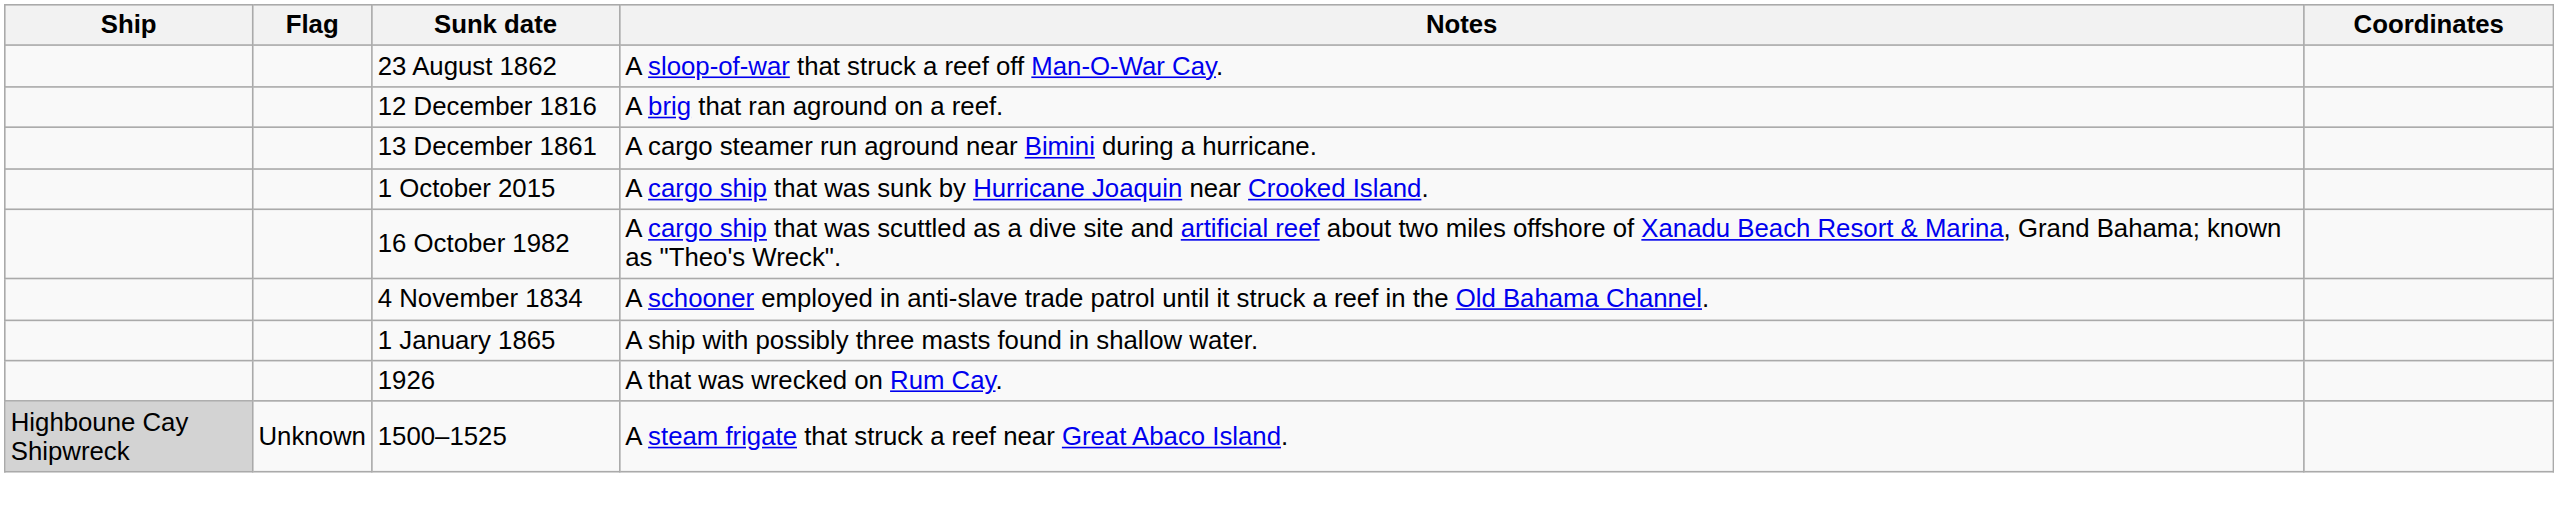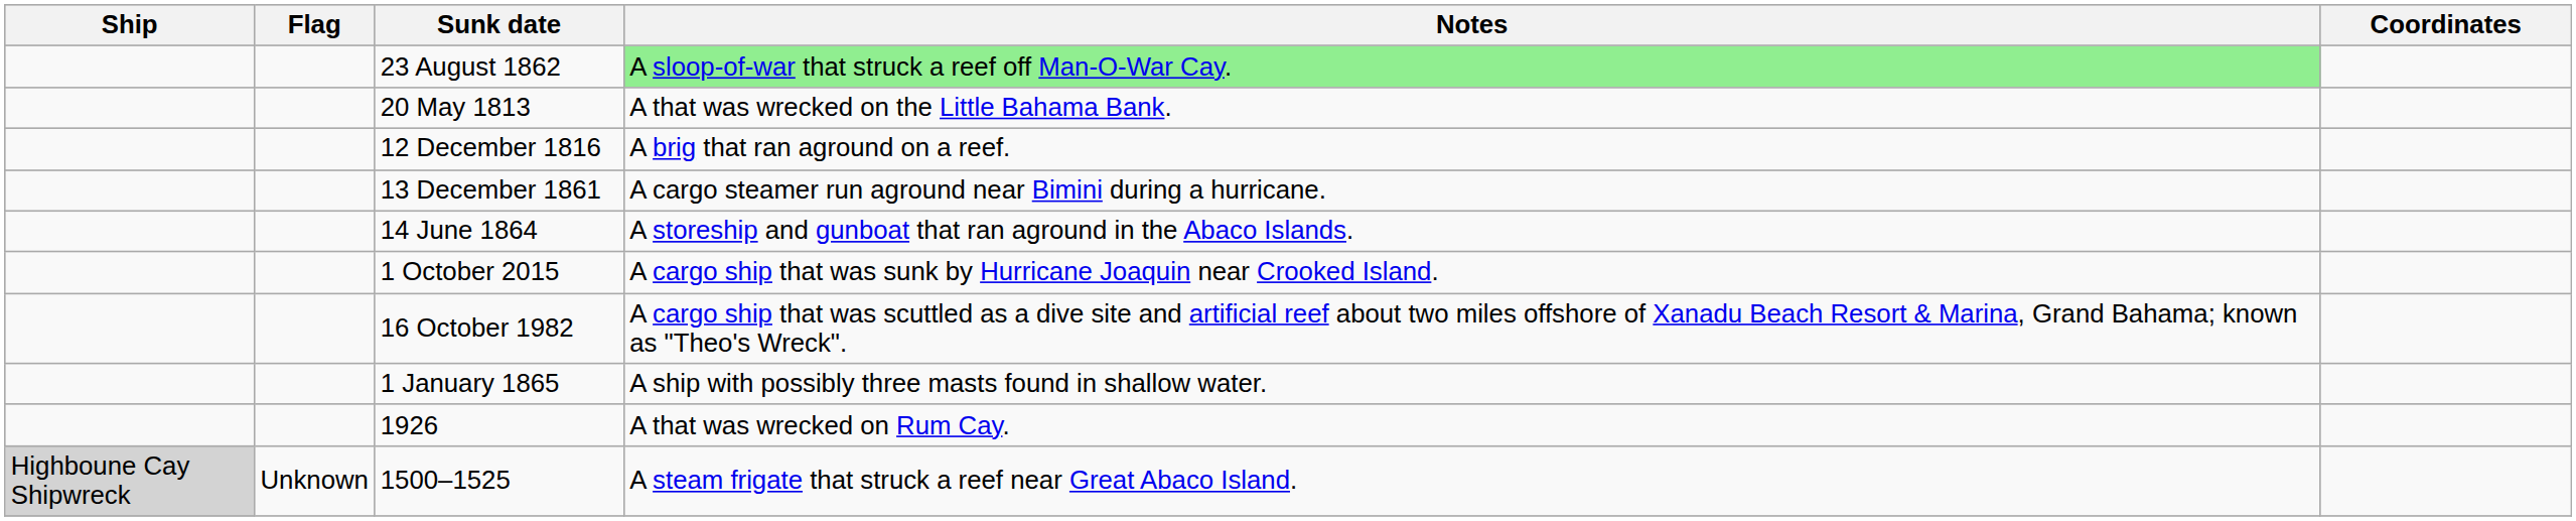23 August 1862 | Notes: no background -> lightgreen background
+ row: 20 May 1813 | A that was wrecked on the Little Bahama Bank.
+ row: 14 June 1864 | A storeship and gunboat that ran aground in the Abaco Islands.
- row: 4 November 1834 | A schooner employed in anti-slave trade patrol until it struck a reef in the Old Bahama Channel.
